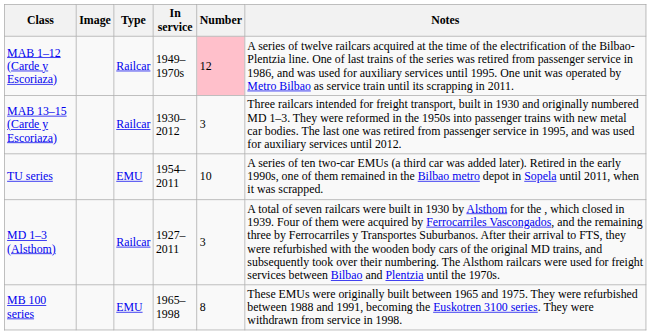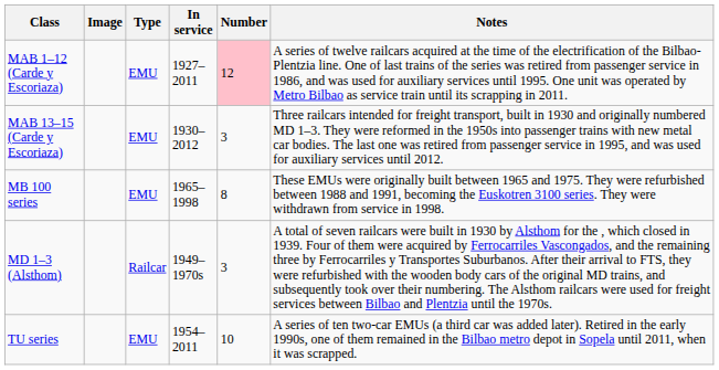MAB 1–12 (Carde y Escoriaza) | Type: Railcar -> EMU
MAB 1–12 (Carde y Escoriaza) | In service: 1949–1970s -> 1927–2011
MAB 13–15 (Carde y Escoriaza) | Type: Railcar -> EMU
rows swapped: MB 100 series <-> TU series
MD 1–3 (Alsthom) | In service: 1927–2011 -> 1949–1970s
